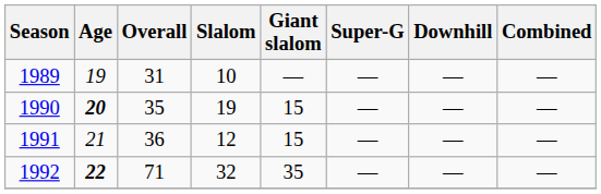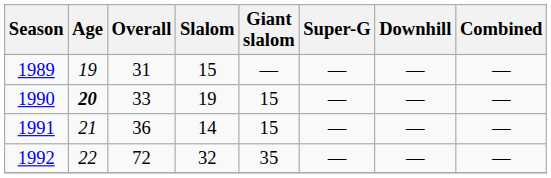1989 | Slalom: 10 -> 15
1990 | Overall: 35 -> 33
1991 | Slalom: 12 -> 14
1992 | Age: bold -> normal
1992 | Overall: 71 -> 72
